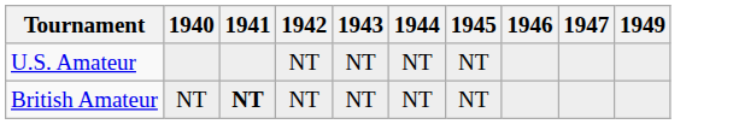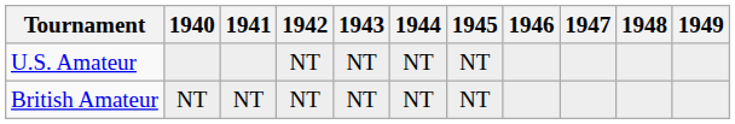+ column: 1948
British Amateur | 1941: bold -> normal
